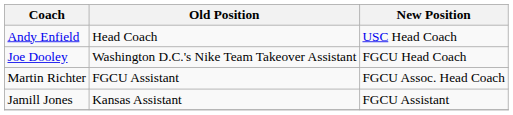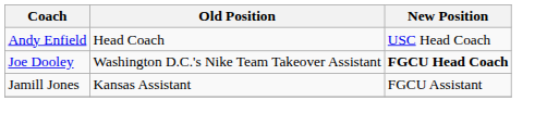Joe Dooley | New Position: normal -> bold
- row: Martin Richter | FGCU Assistant | FGCU Assoc. Head Coach
